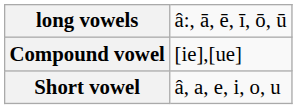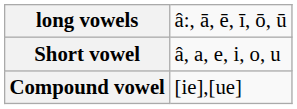rows swapped: Short vowel <-> Compound vowel
